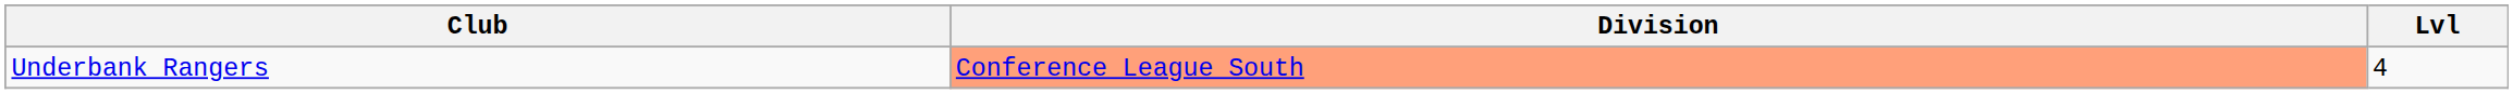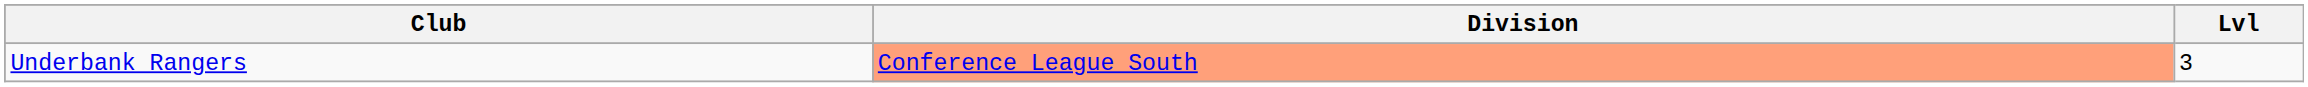Underbank Rangers | Lvl: 4 -> 3
